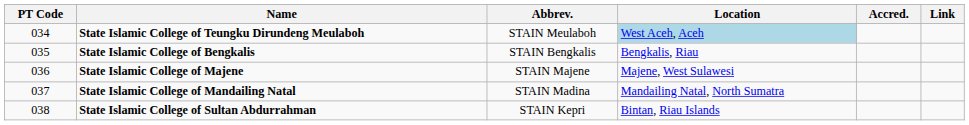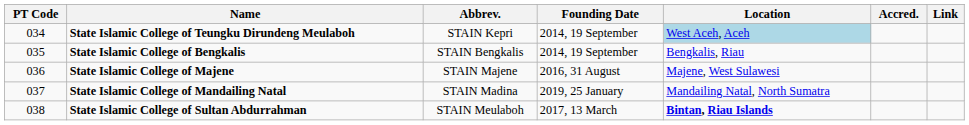+ column: Founding Date | 2014, 19 September | 2014, 19 September | 2016, 31 August | 2019, 25 January | 2017, 13 March
State Islamic College of Teungku Dirundeng Meulaboh | Abbrev.: STAIN Meulaboh -> STAIN Kepri
State Islamic College of Sultan Abdurrahman | Abbrev.: STAIN Kepri -> STAIN Meulaboh
State Islamic College of Sultan Abdurrahman | Location: normal -> bold
